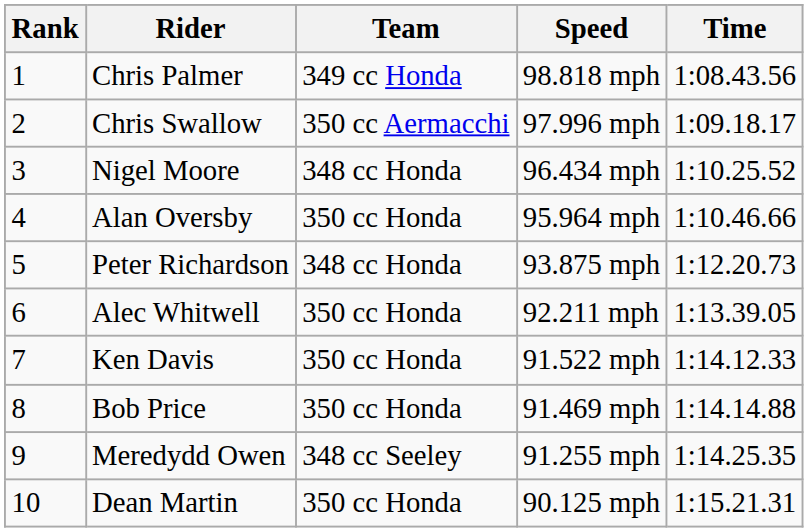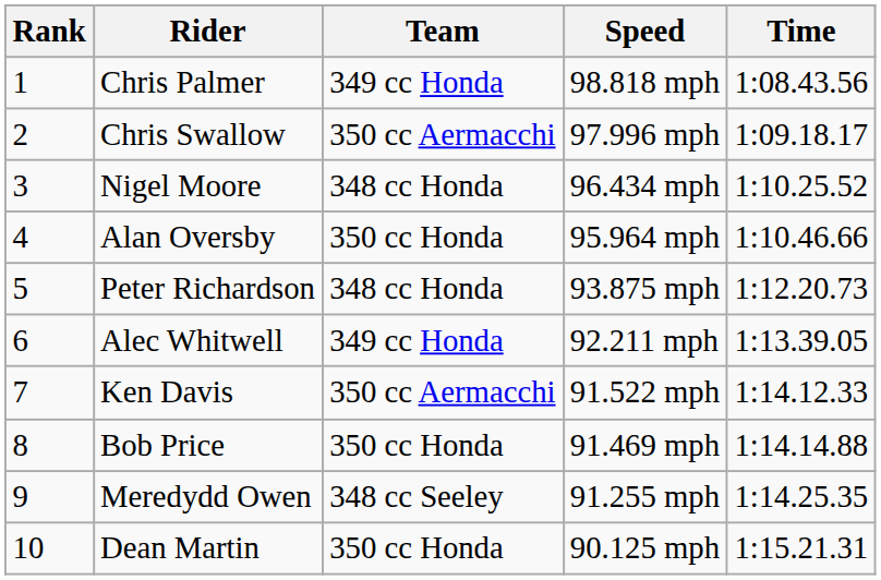Alec Whitwell | Team: 350 cc Honda -> 349 cc Honda
Ken Davis | Team: 350 cc Honda -> 350 cc Aermacchi
